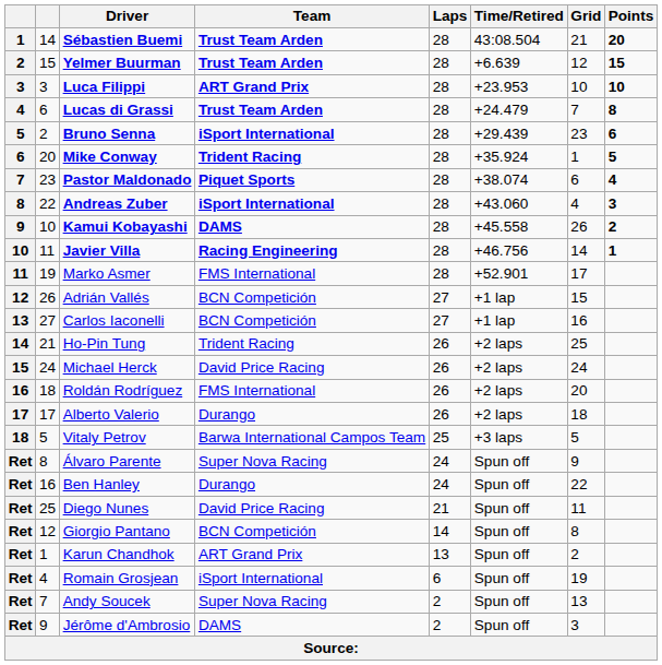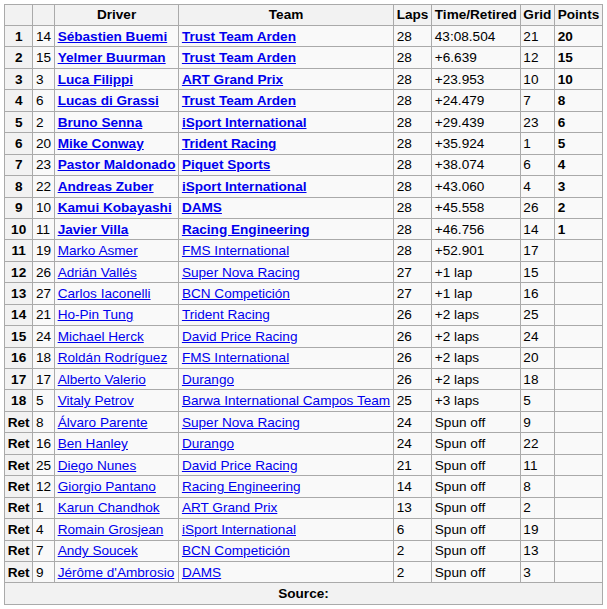Adrián Vallés | Team: BCN Competición -> Super Nova Racing
Giorgio Pantano | Team: BCN Competición -> Racing Engineering
Andy Soucek | Team: Super Nova Racing -> BCN Competición
